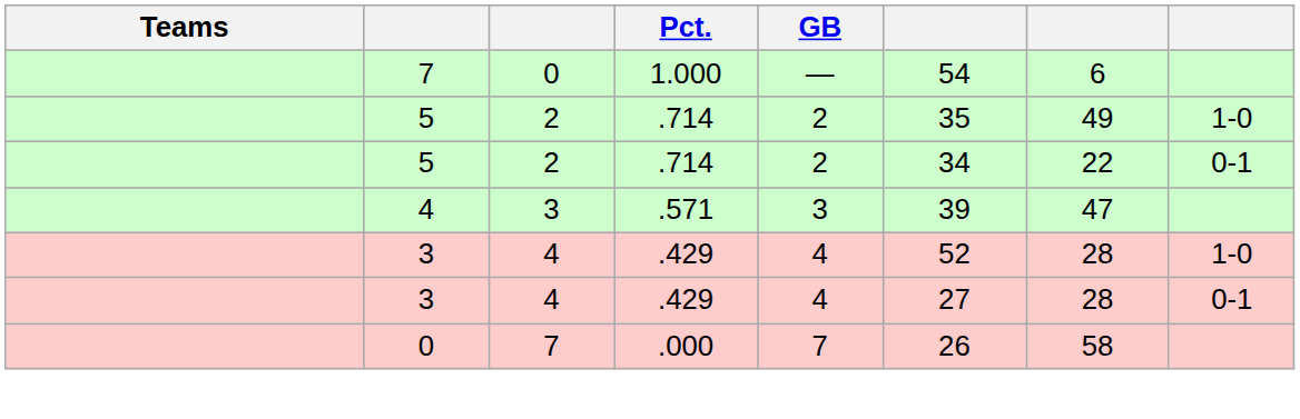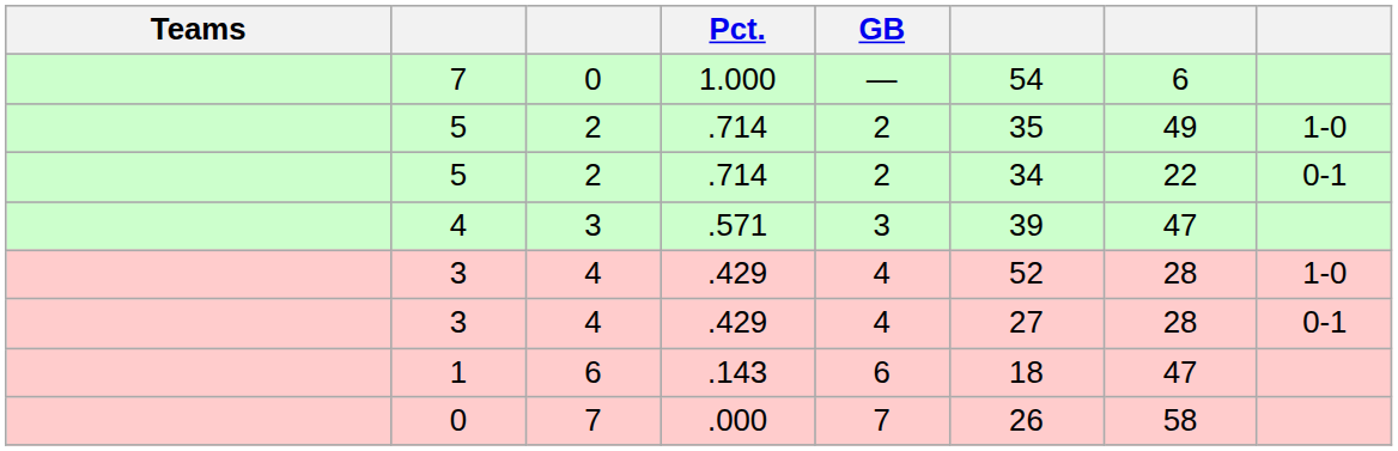+ row: 1 | 6 | .143 | 6 | 18 | 47
